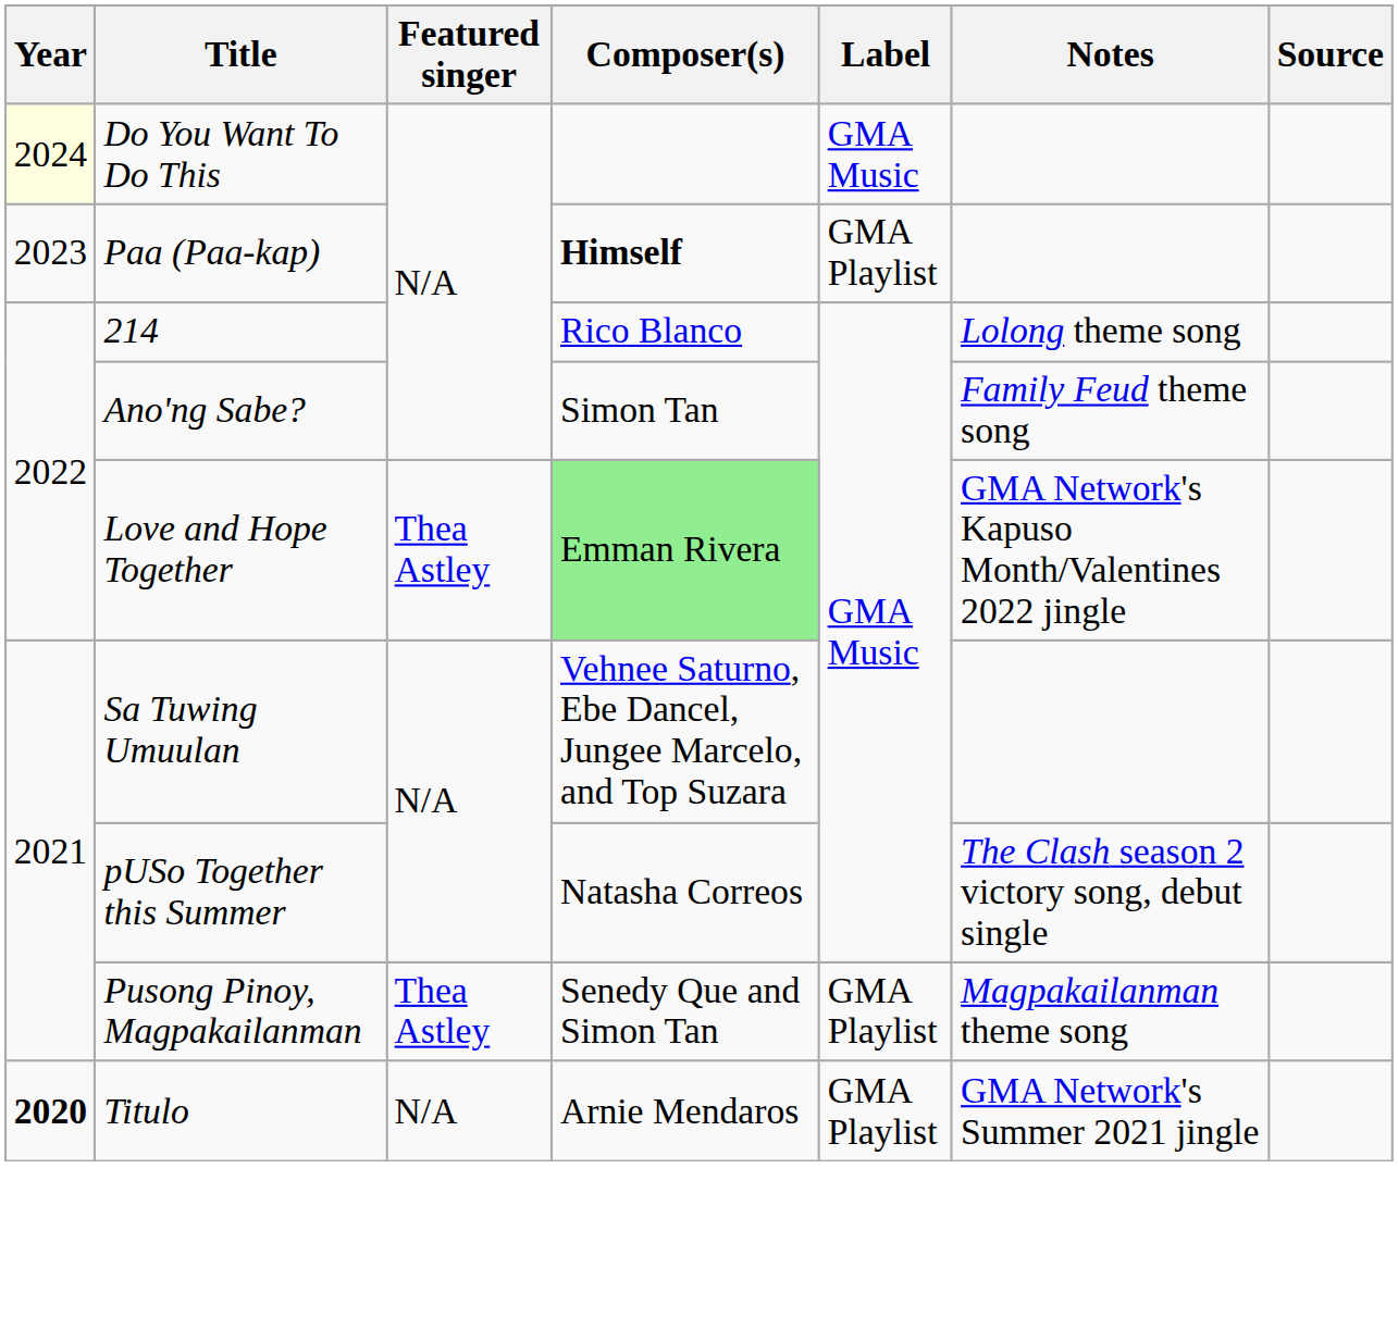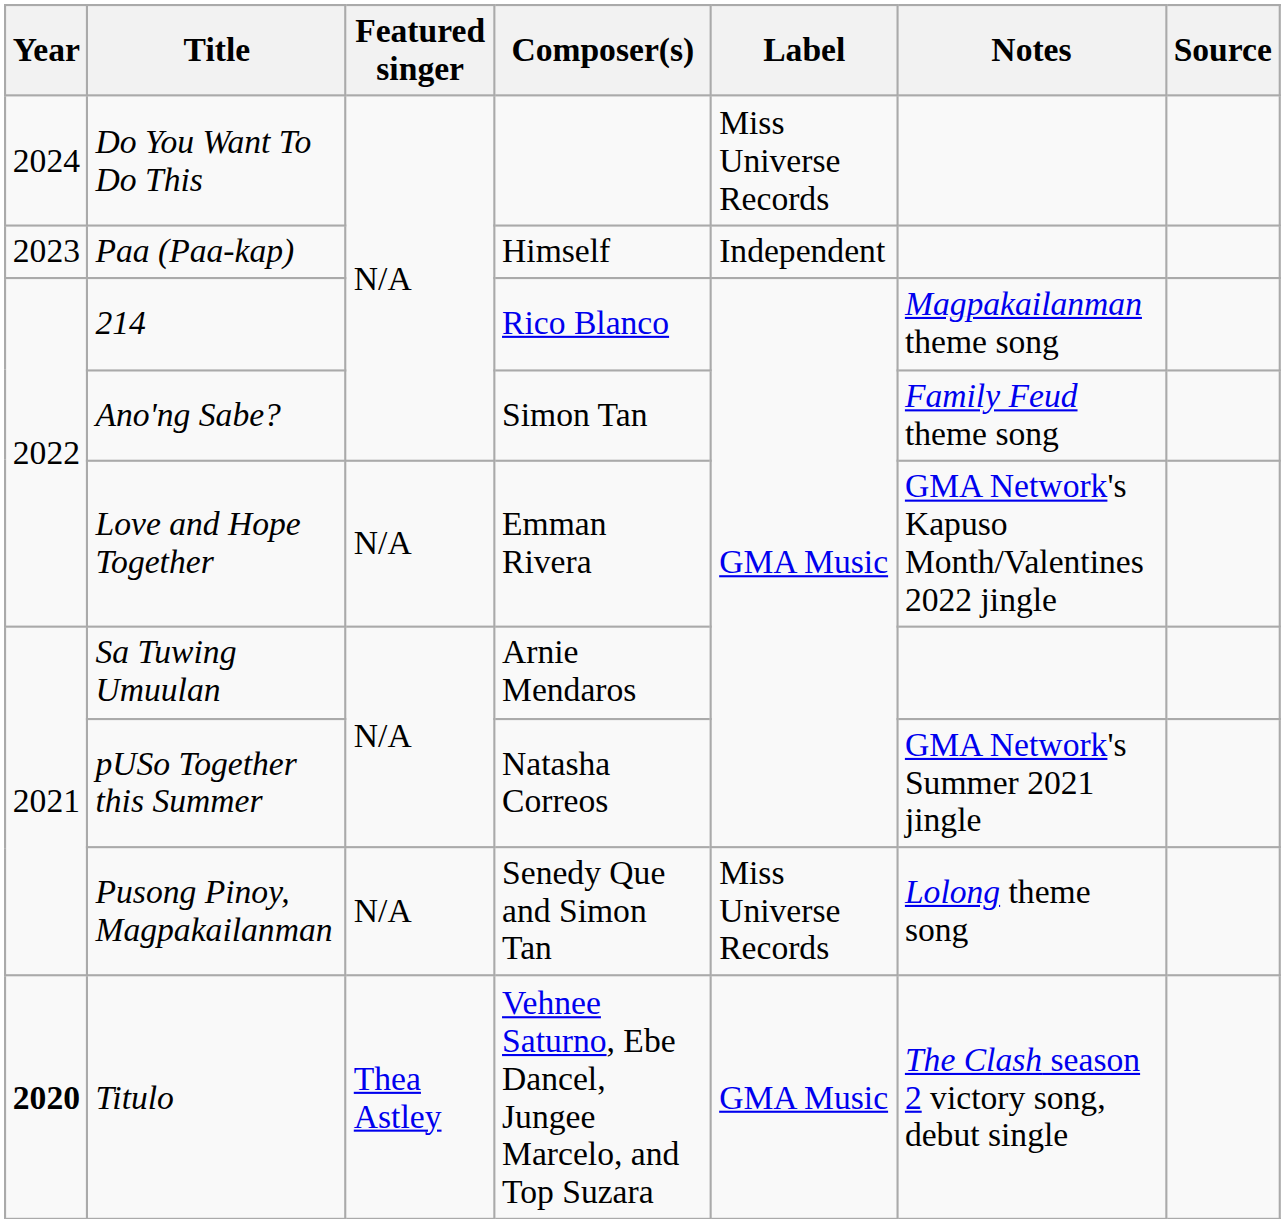Do You Want To Do This | Year: lightyellow background -> no background
Do You Want To Do This | Label: GMA Music -> Miss Universe Records
Paa (Paa-kap) | Composer(s): bold -> normal
Paa (Paa-kap) | Label: GMA Playlist -> Independent
214 | Notes: Lolong theme song -> Magpakailanman theme song
Love and Hope Together | Featured singer: Thea Astley -> N/A
Love and Hope Together | Composer(s): lightgreen background -> no background
Sa Tuwing Umuulan | Composer(s): Vehnee Saturno, Ebe Dancel, Jungee Marcelo, and Top Suzara -> Arnie Mendaros
pUSo Together this Summer | Notes: The Clash season 2 victory song, debut single -> GMA Network's Summer 2021 jingle
Pusong Pinoy, Magpakailanman | Featured singer: Thea Astley -> N/A
Pusong Pinoy, Magpakailanman | Label: GMA Playlist -> Miss Universe Records
Pusong Pinoy, Magpakailanman | Notes: Magpakailanman theme song -> Lolong theme song
Titulo | Featured singer: N/A -> Thea Astley
Titulo | Composer(s): Arnie Mendaros -> Vehnee Saturno, Ebe Dancel, Jungee Marcelo, and Top Suzara
Titulo | Label: GMA Playlist -> GMA Music
Titulo | Notes: GMA Network's Summer 2021 jingle -> The Clash season 2 victory song, debut single
